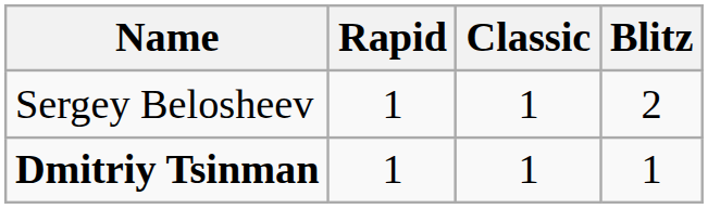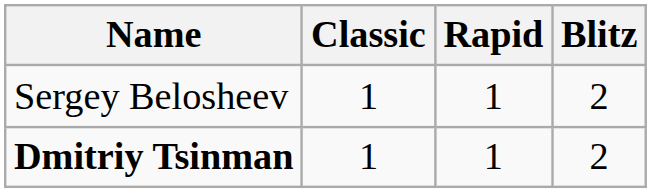columns swapped: Classic <-> Rapid
Dmitriy Tsinman | Blitz: 1 -> 2
